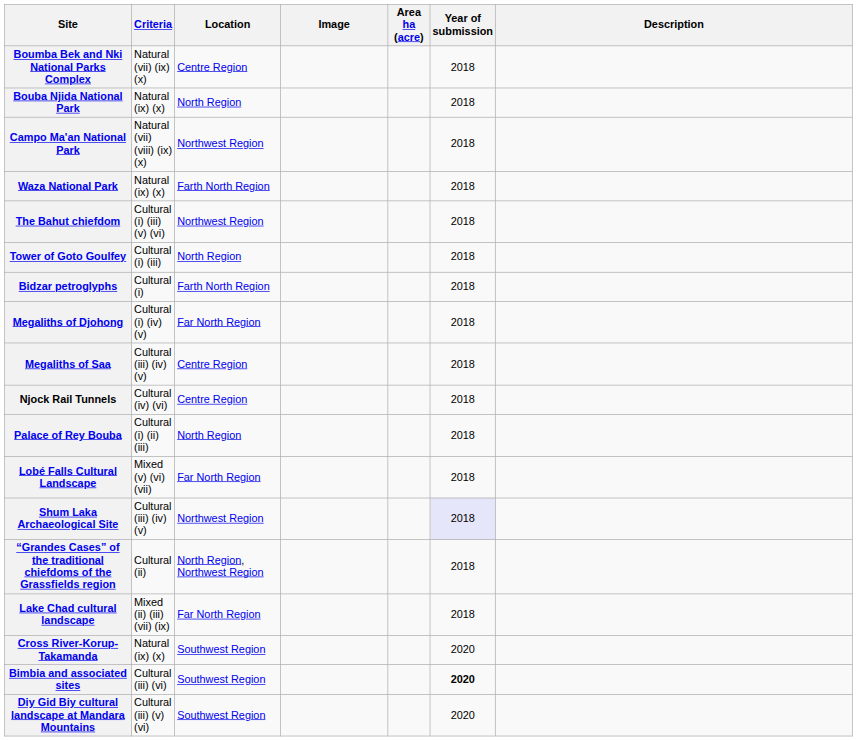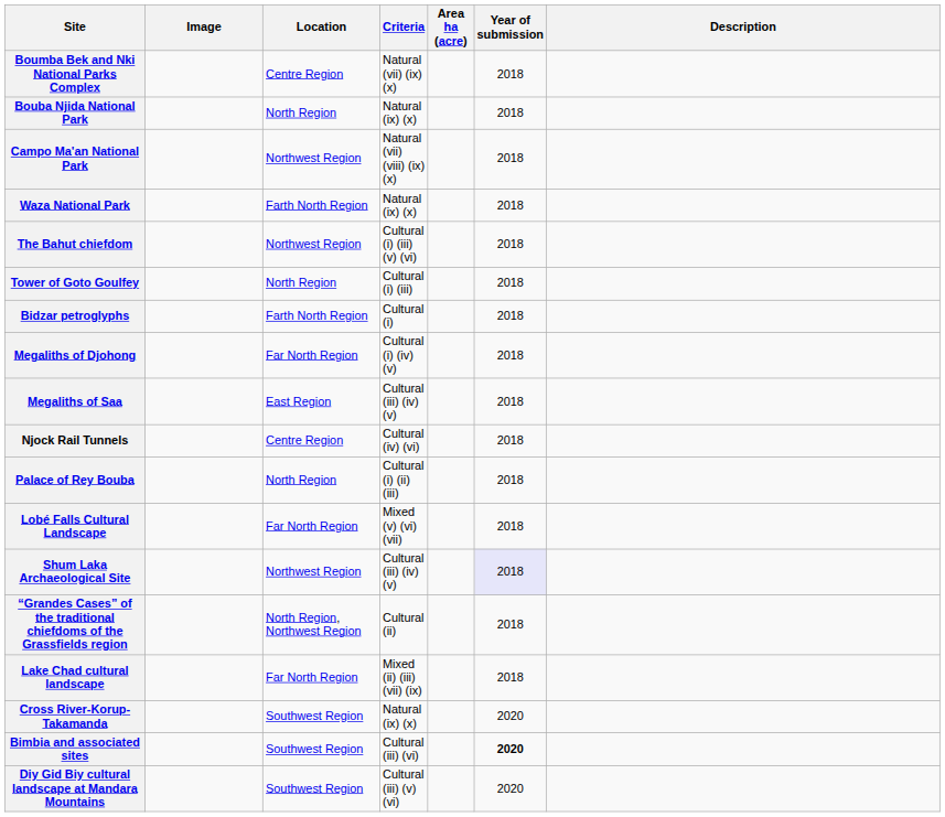columns swapped: Image <-> Criteria
Megaliths of Saa | Location: Centre Region -> East Region
